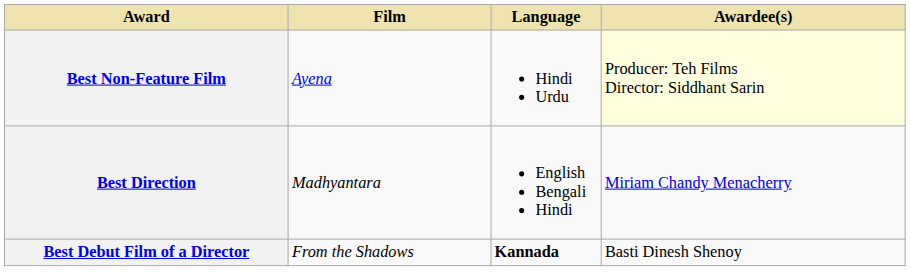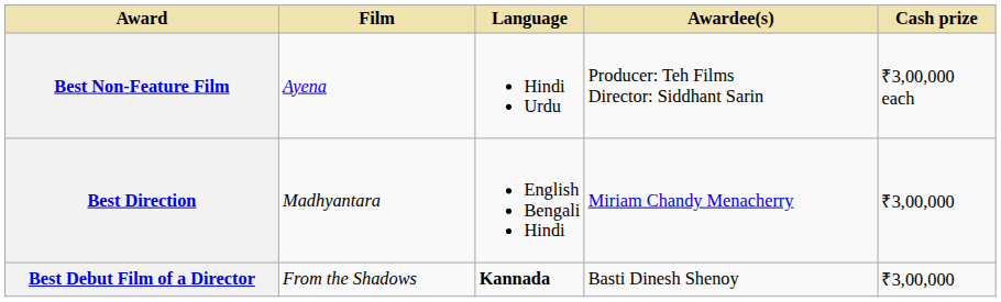+ column: Cash prize | ₹3,00,000 each | ₹3,00,000 | ₹3,00,000
Best Non-Feature Film | Awardee(s): lightyellow background -> no background
